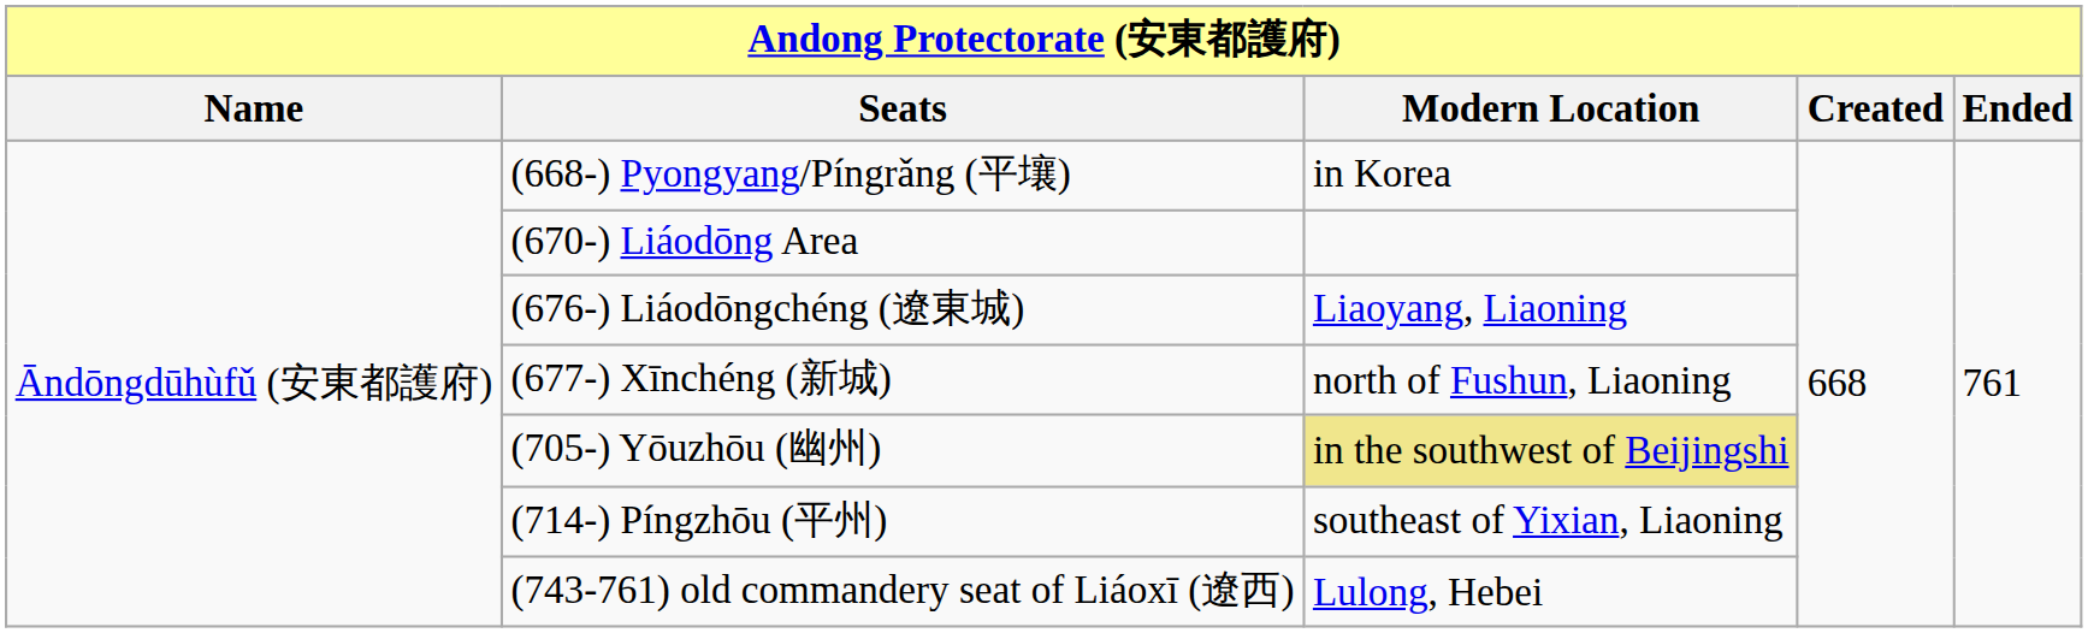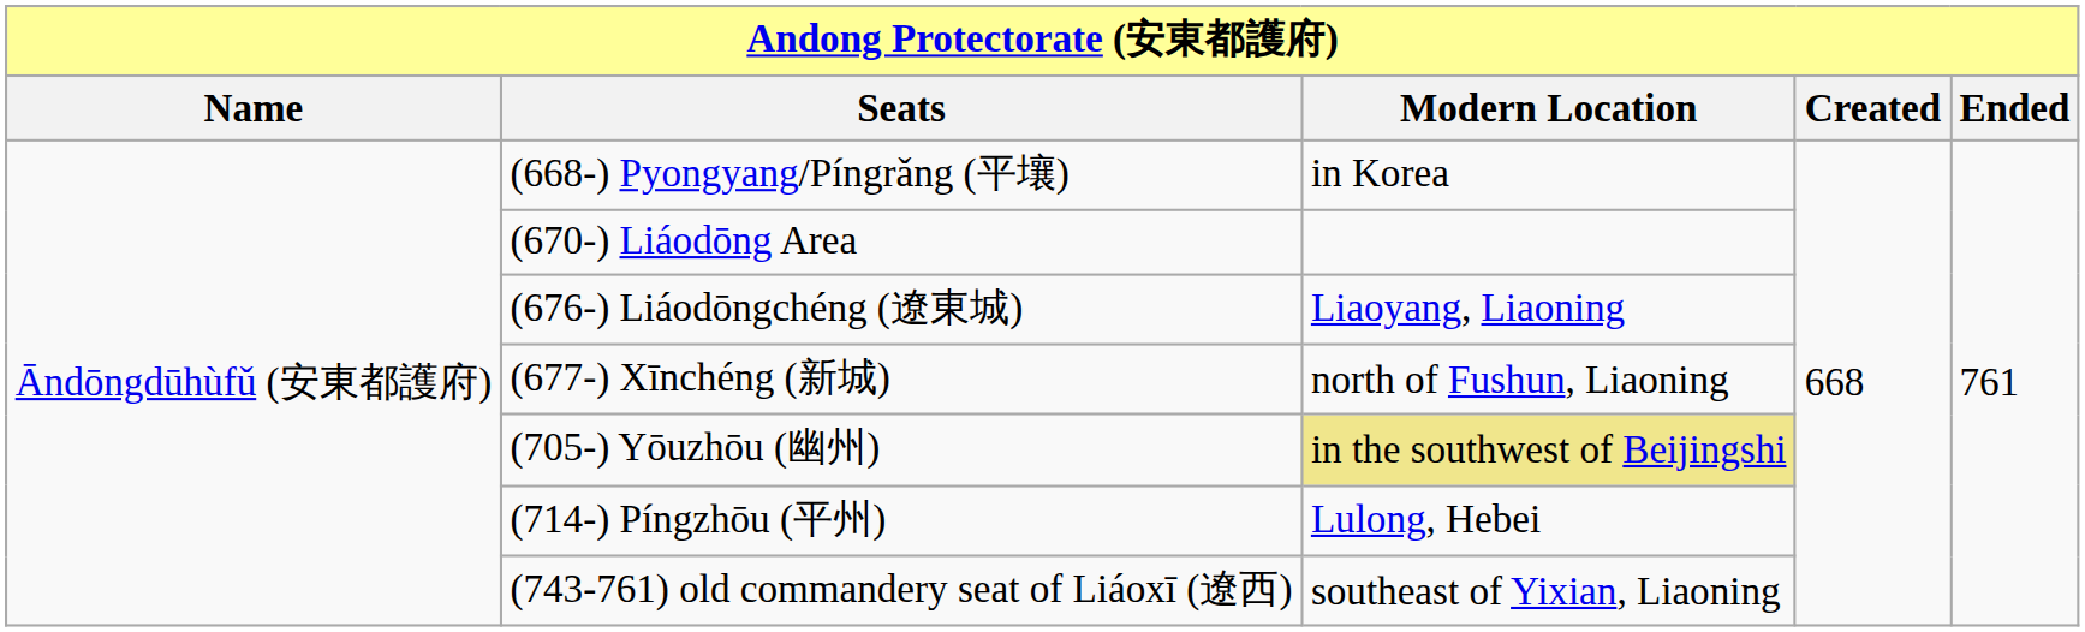(714-) Píngzhōu (平州) | Modern Location: southeast of Yixian, Liaoning -> Lulong, Hebei
(743-761) old commandery seat of Liáoxī (遼西) | Modern Location: Lulong, Hebei -> southeast of Yixian, Liaoning
